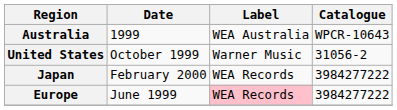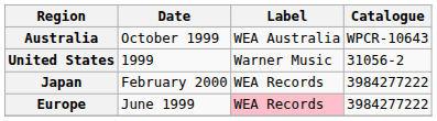Australia | Date: 1999 -> October 1999
United States | Date: October 1999 -> 1999
